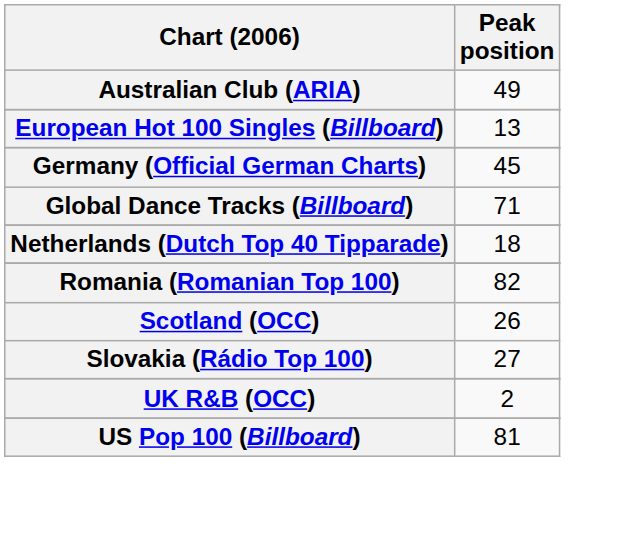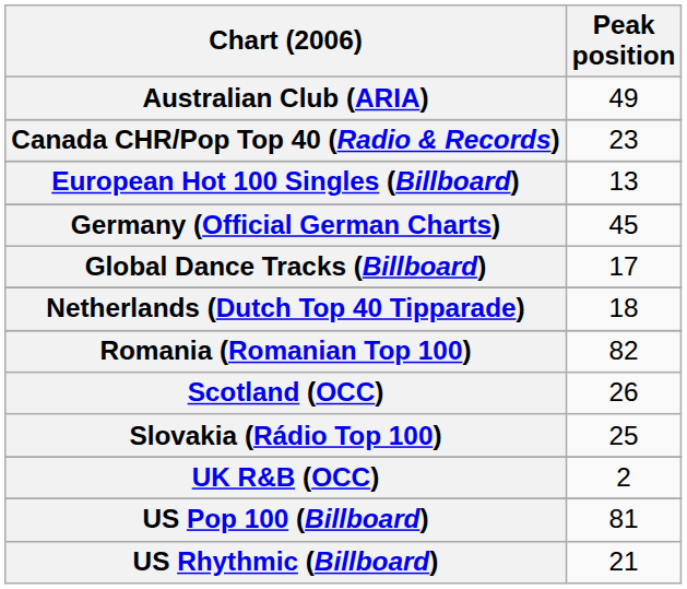+ row: Canada CHR/Pop Top 40 (Radio & Records) | 23
Global Dance Tracks (Billboard) | Peak position: 71 -> 17
Slovakia (Rádio Top 100) | Peak position: 27 -> 25
+ row: US Rhythmic (Billboard) | 21
